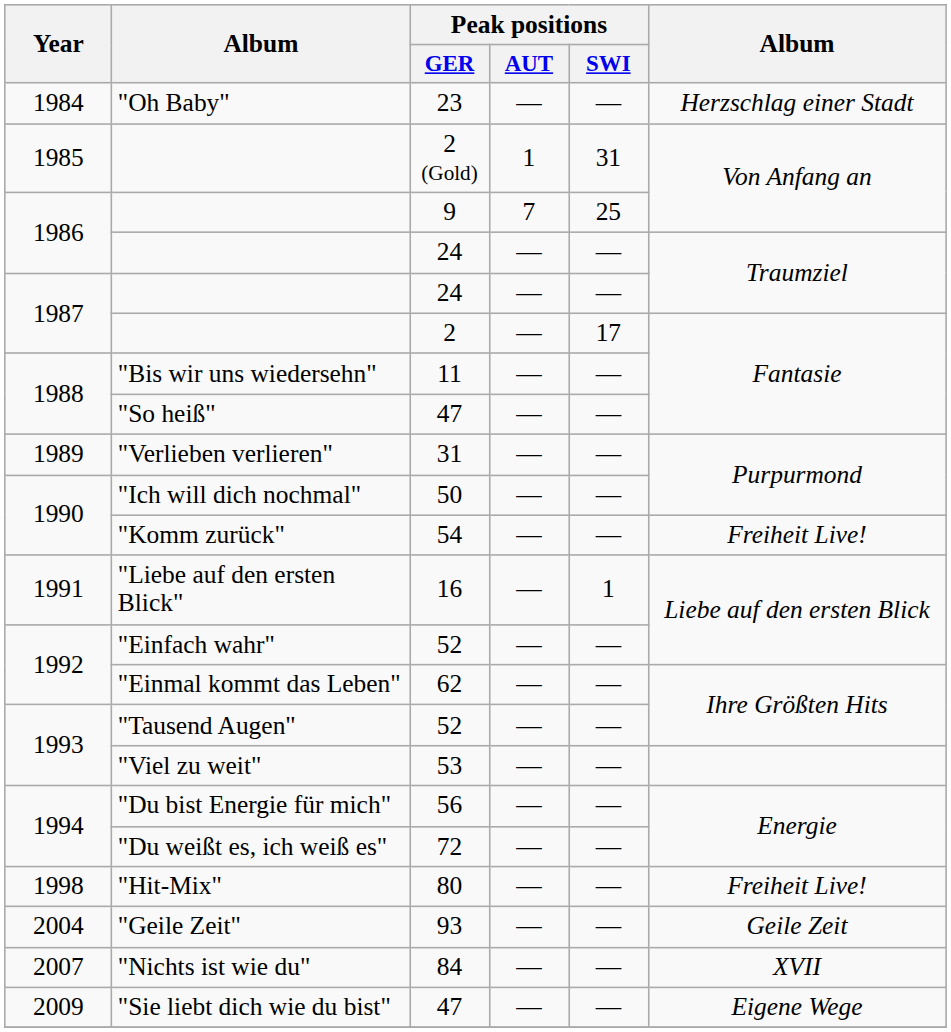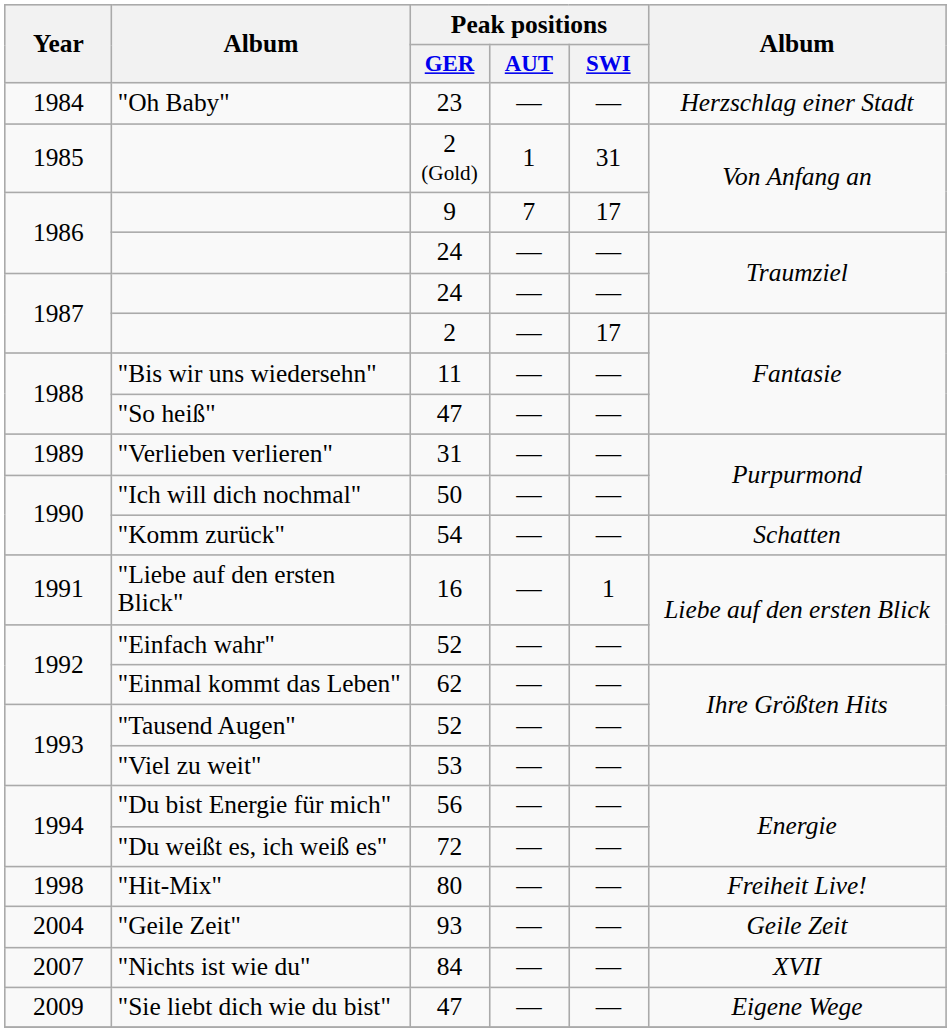9 | Peak positions / SWI: 25 -> 17
54 | column 6: Freiheit Live! -> Schatten
